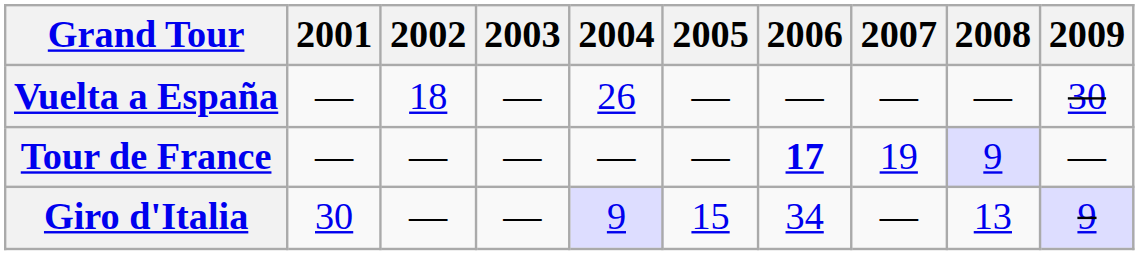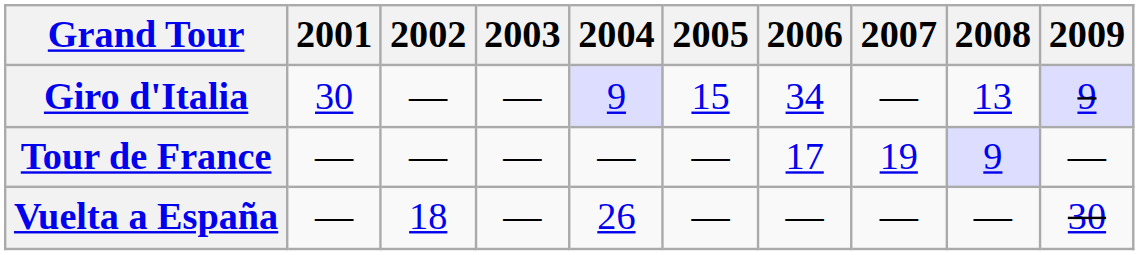rows swapped: Giro d'Italia <-> Vuelta a España
Tour de France | 2006: bold -> normal
